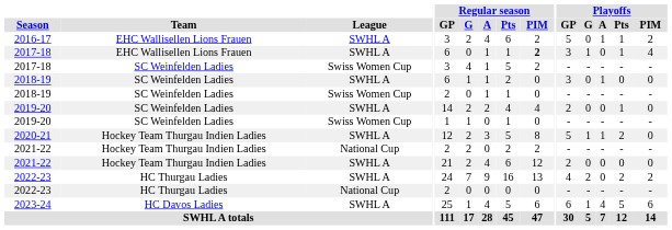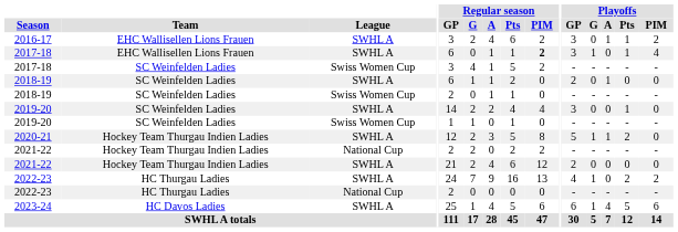2016-17 | Playoffs / GP: 5 -> 3
2018-19 / SWHL A | Playoffs / GP: 3 -> 2
2019-20 / SWHL A | Playoffs / GP: 2 -> 3
2022-23 / SWHL A | Playoffs / G: 2 -> 1
